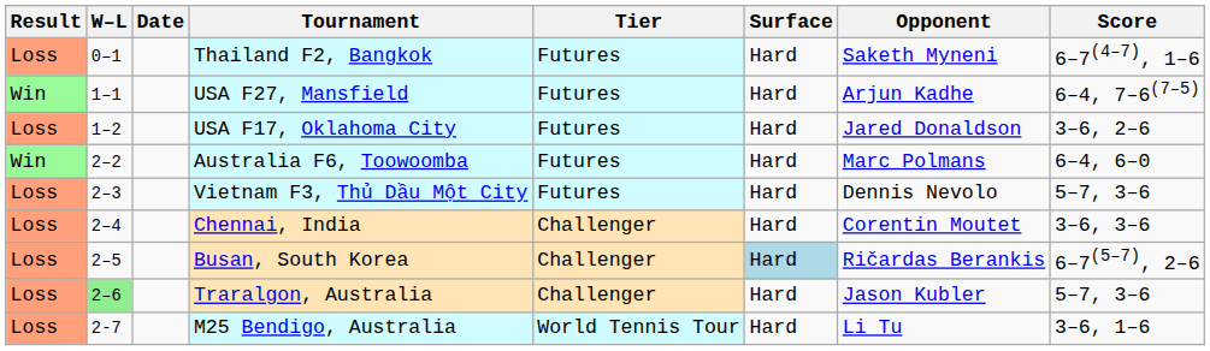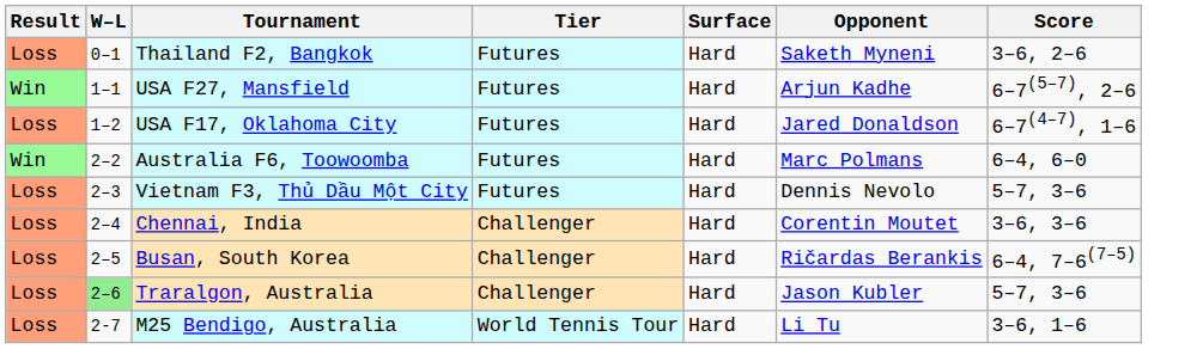- column: Date
Thailand F2, Bangkok | Score: 6–7(4–7), 1–6 -> 3–6, 2–6
USA F27, Mansfield | Score: 6–4, 7–6(7–5) -> 6–7(5–7), 2–6
USA F17, Oklahoma City | Score: 3–6, 2–6 -> 6–7(4–7), 1–6
Busan, South Korea | Surface: lightblue background -> no background
Busan, South Korea | Score: 6–7(5–7), 2–6 -> 6–4, 7–6(7–5)
